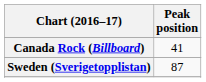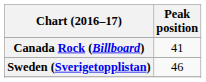Sweden (Sverigetopplistan) | Peak position: 87 -> 46
